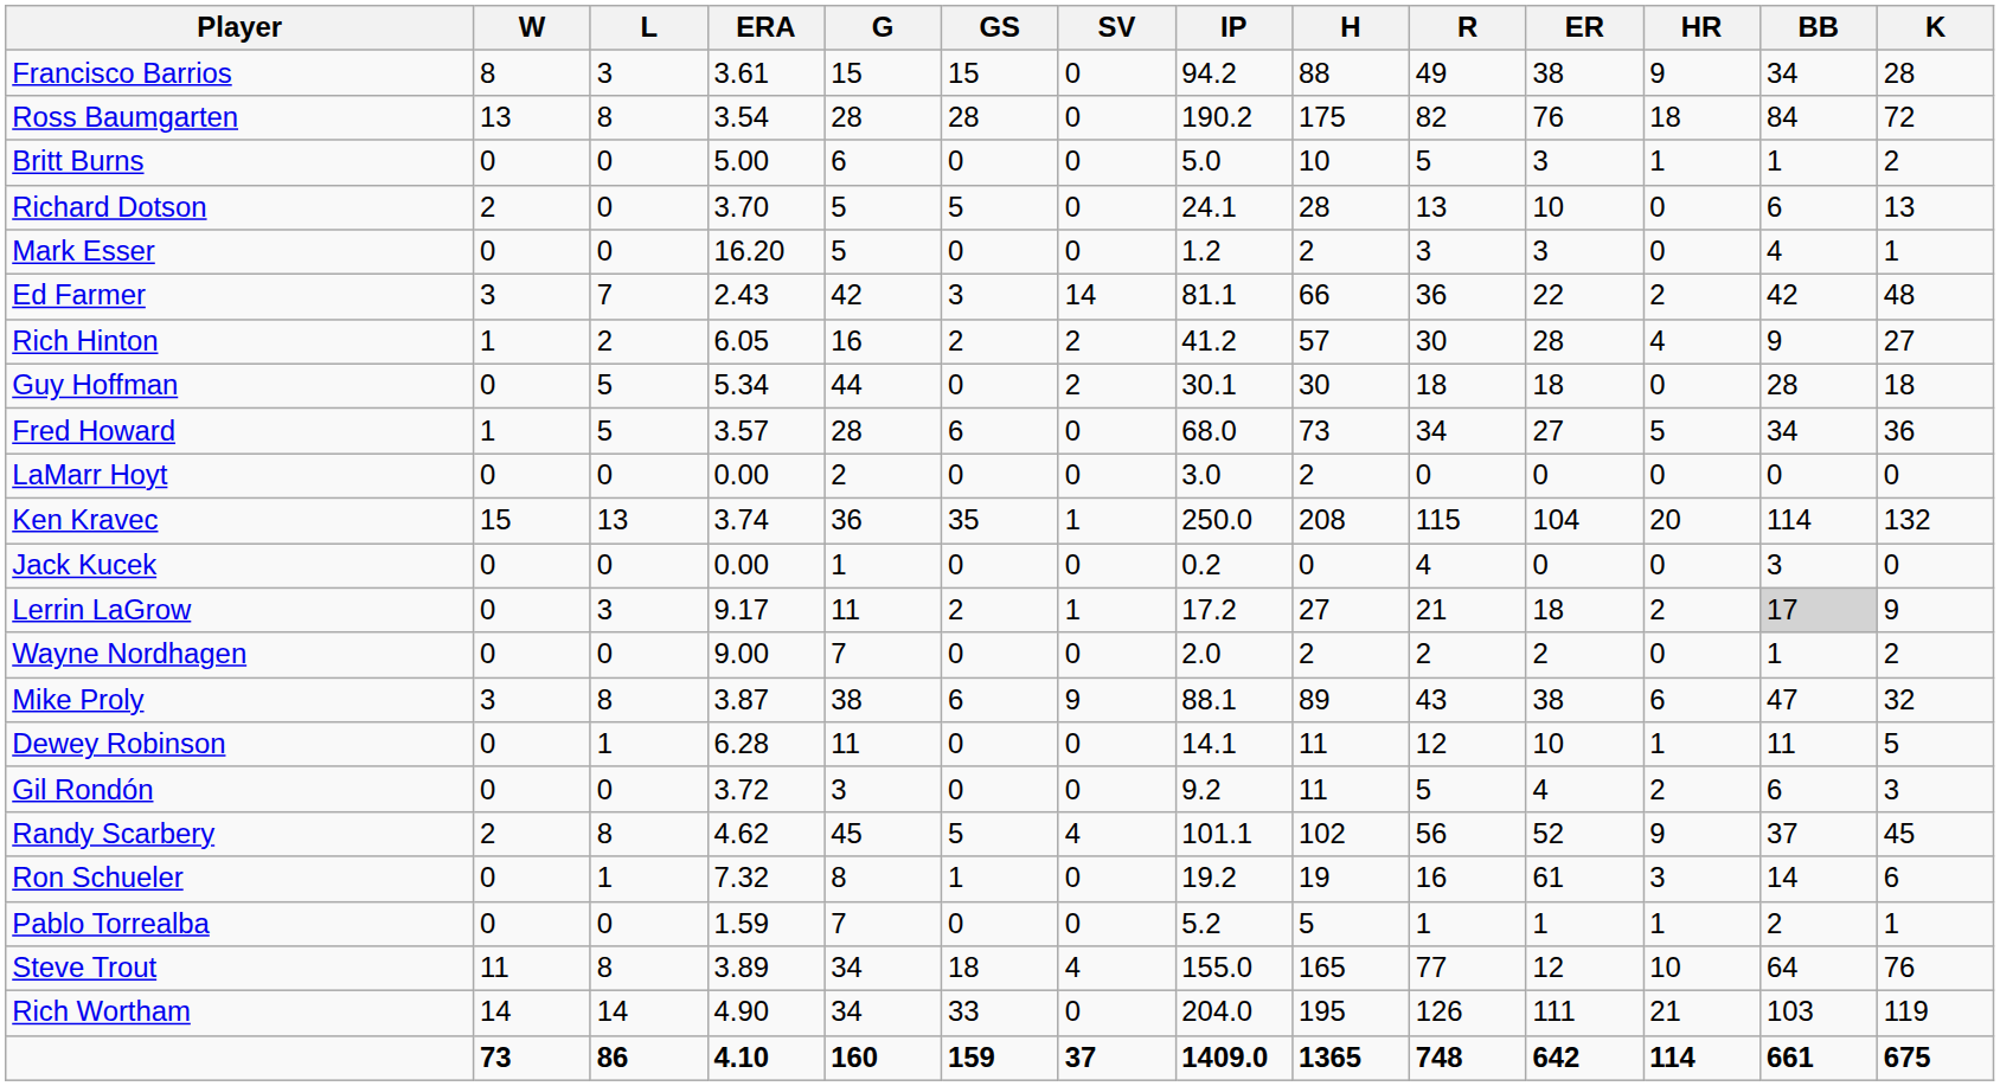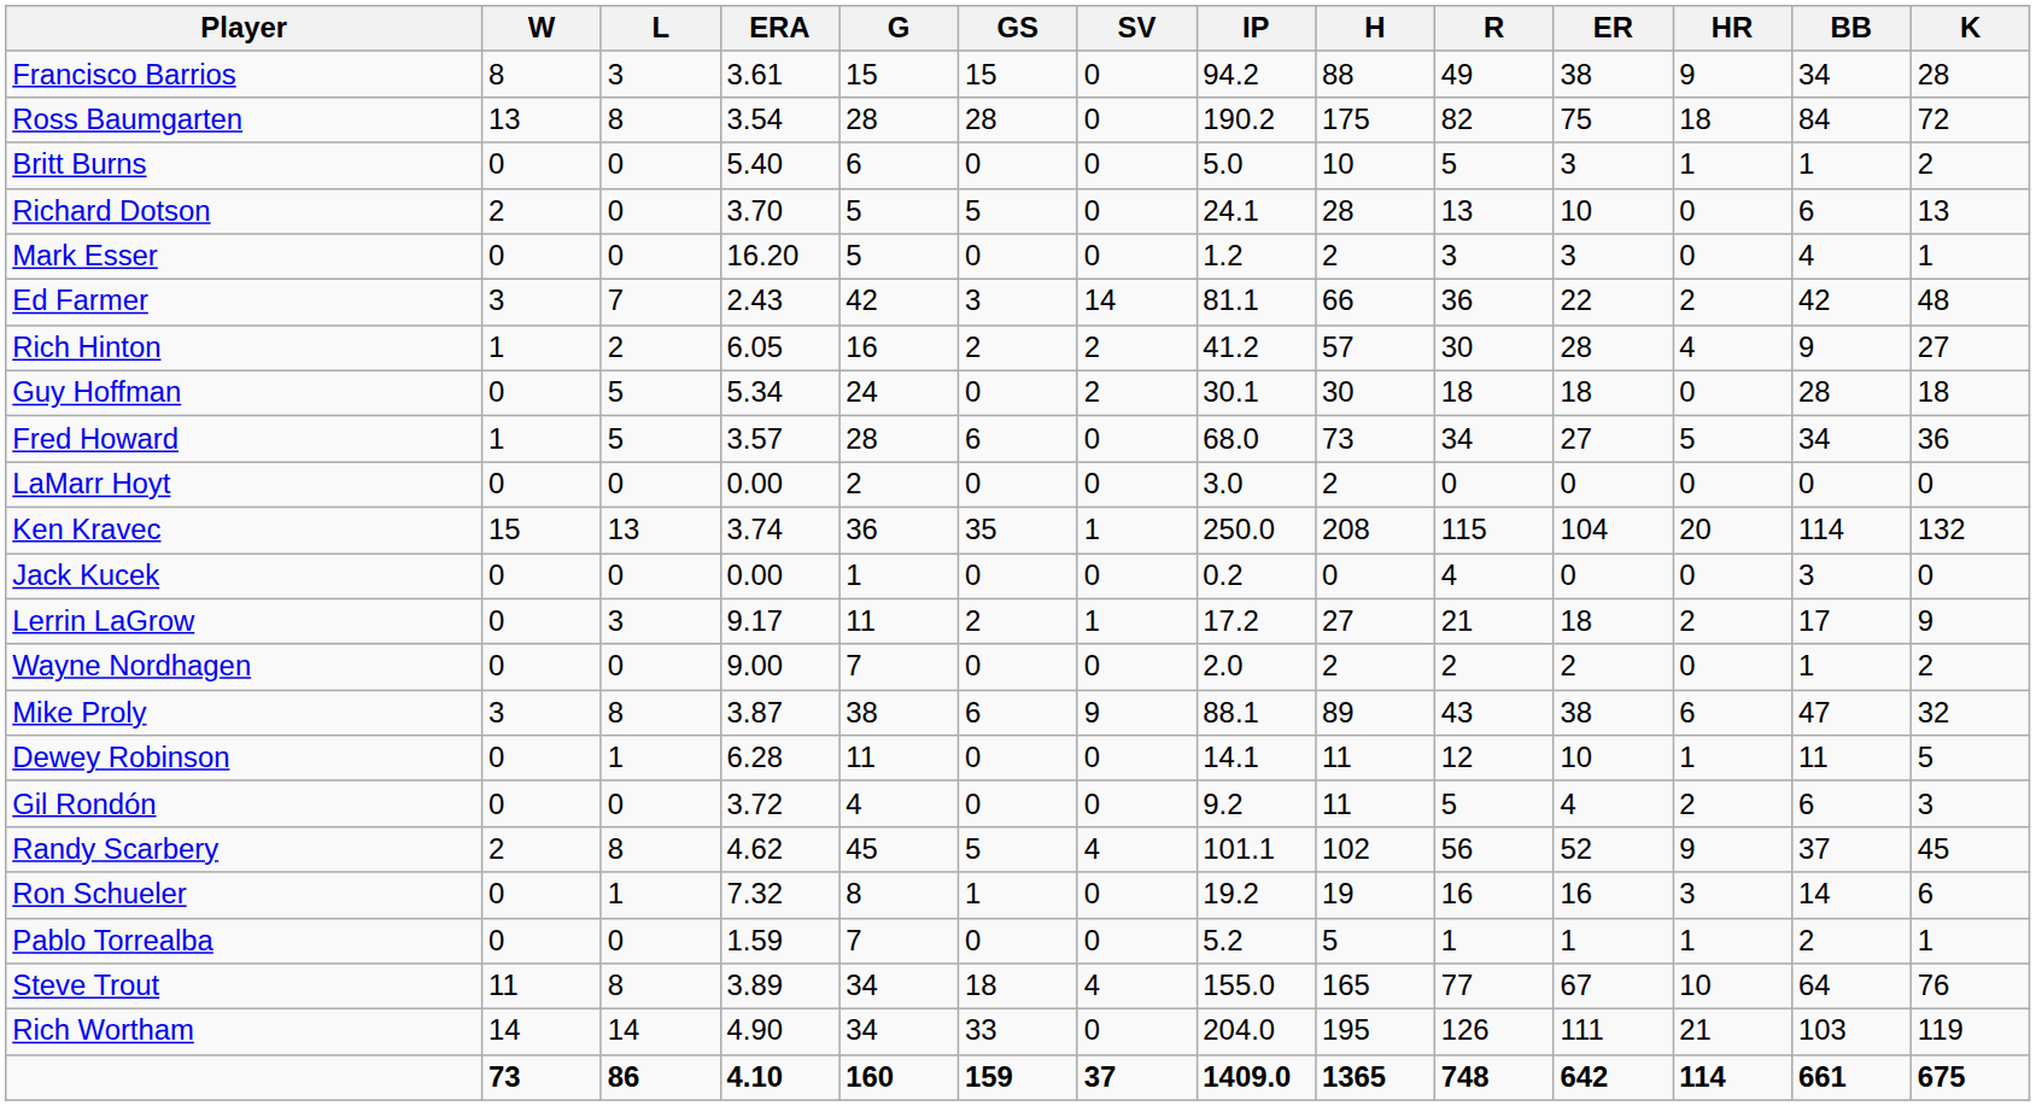Ross Baumgarten | ER: 76 -> 75
Britt Burns | ERA: 5.00 -> 5.40
Guy Hoffman | G: 44 -> 24
Lerrin LaGrow | BB: lightgrey background -> no background
Gil Rondón | G: 3 -> 4
Ron Schueler | ER: 61 -> 16
Steve Trout | ER: 12 -> 67
